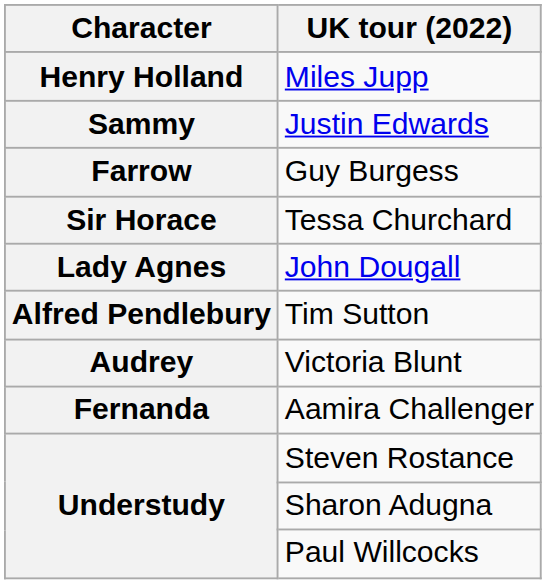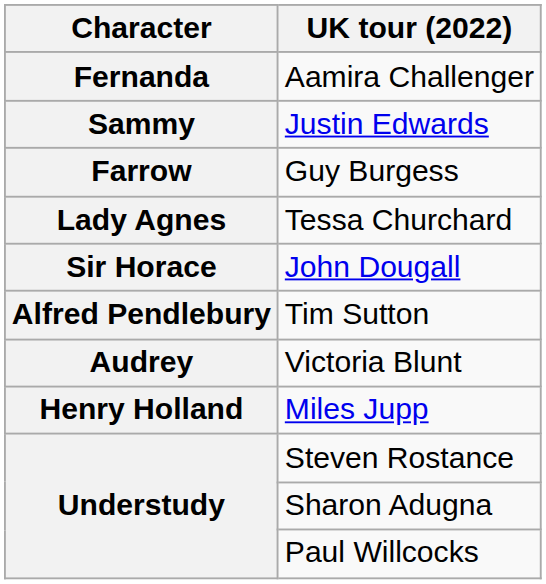rows swapped: Miles Jupp <-> Aamira Challenger
Tessa Churchard | Character: Sir Horace -> Lady Agnes
John Dougall | Character: Lady Agnes -> Sir Horace
